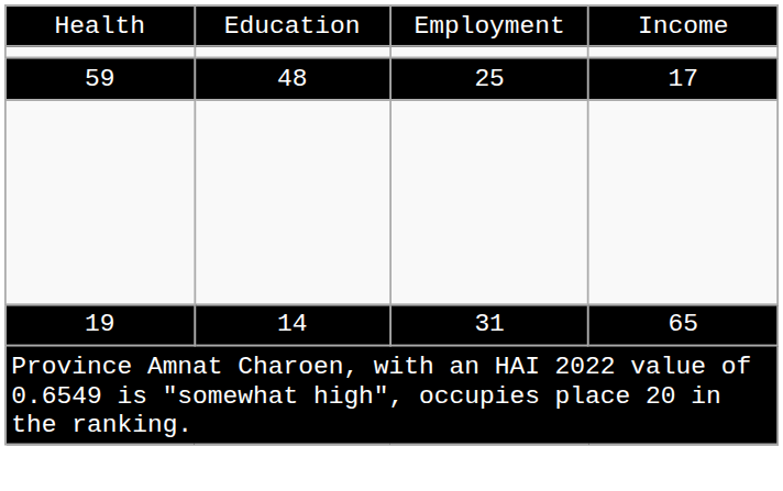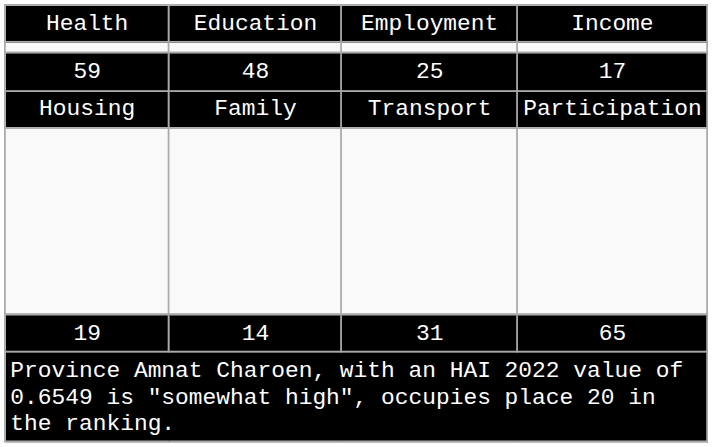+ row: Housing | Family | Transport | Participation
